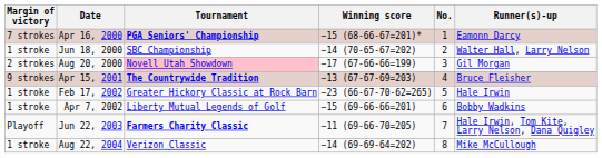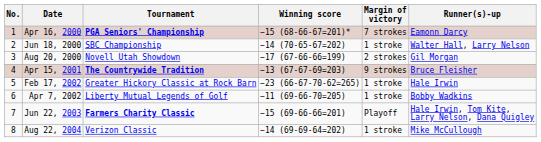columns swapped: No. <-> Margin of victory
Aug 20, 2000 | Tournament: pink background -> no background
Apr 7, 2002 | Winning score: −15 (69-66-66=201) -> −11 (69-66-70=205)
Jun 22, 2003 | Winning score: −11 (69-66-70=205) -> −15 (69-66-66=201)
